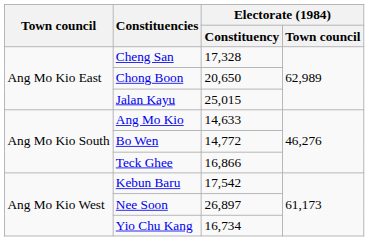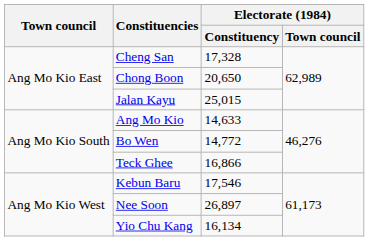Kebun Baru | Electorate (1984) / Constituency: 17,542 -> 17,546
Yio Chu Kang | Electorate (1984) / Constituency: 16,734 -> 16,134
